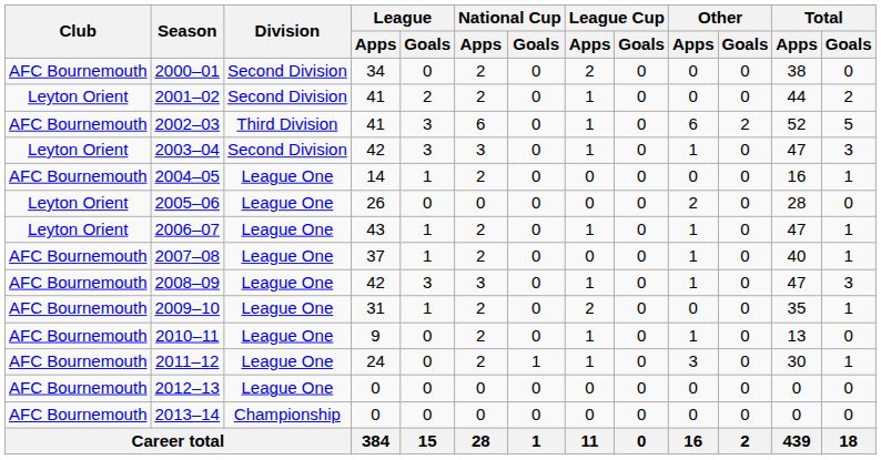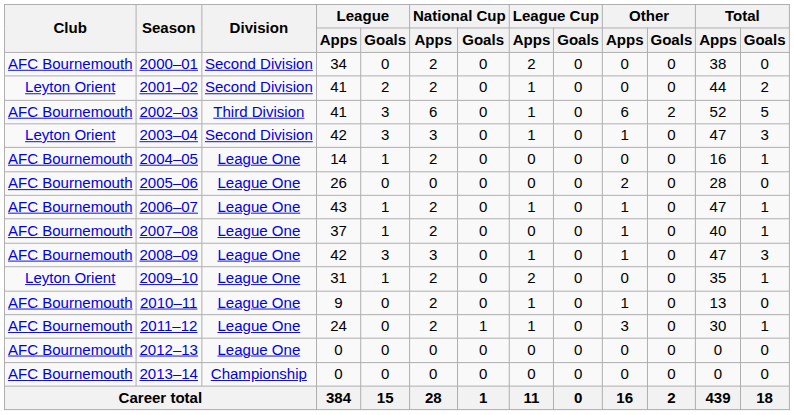2005–06 | Club: Leyton Orient -> AFC Bournemouth
2006–07 | Club: Leyton Orient -> AFC Bournemouth
2009–10 | Club: AFC Bournemouth -> Leyton Orient
